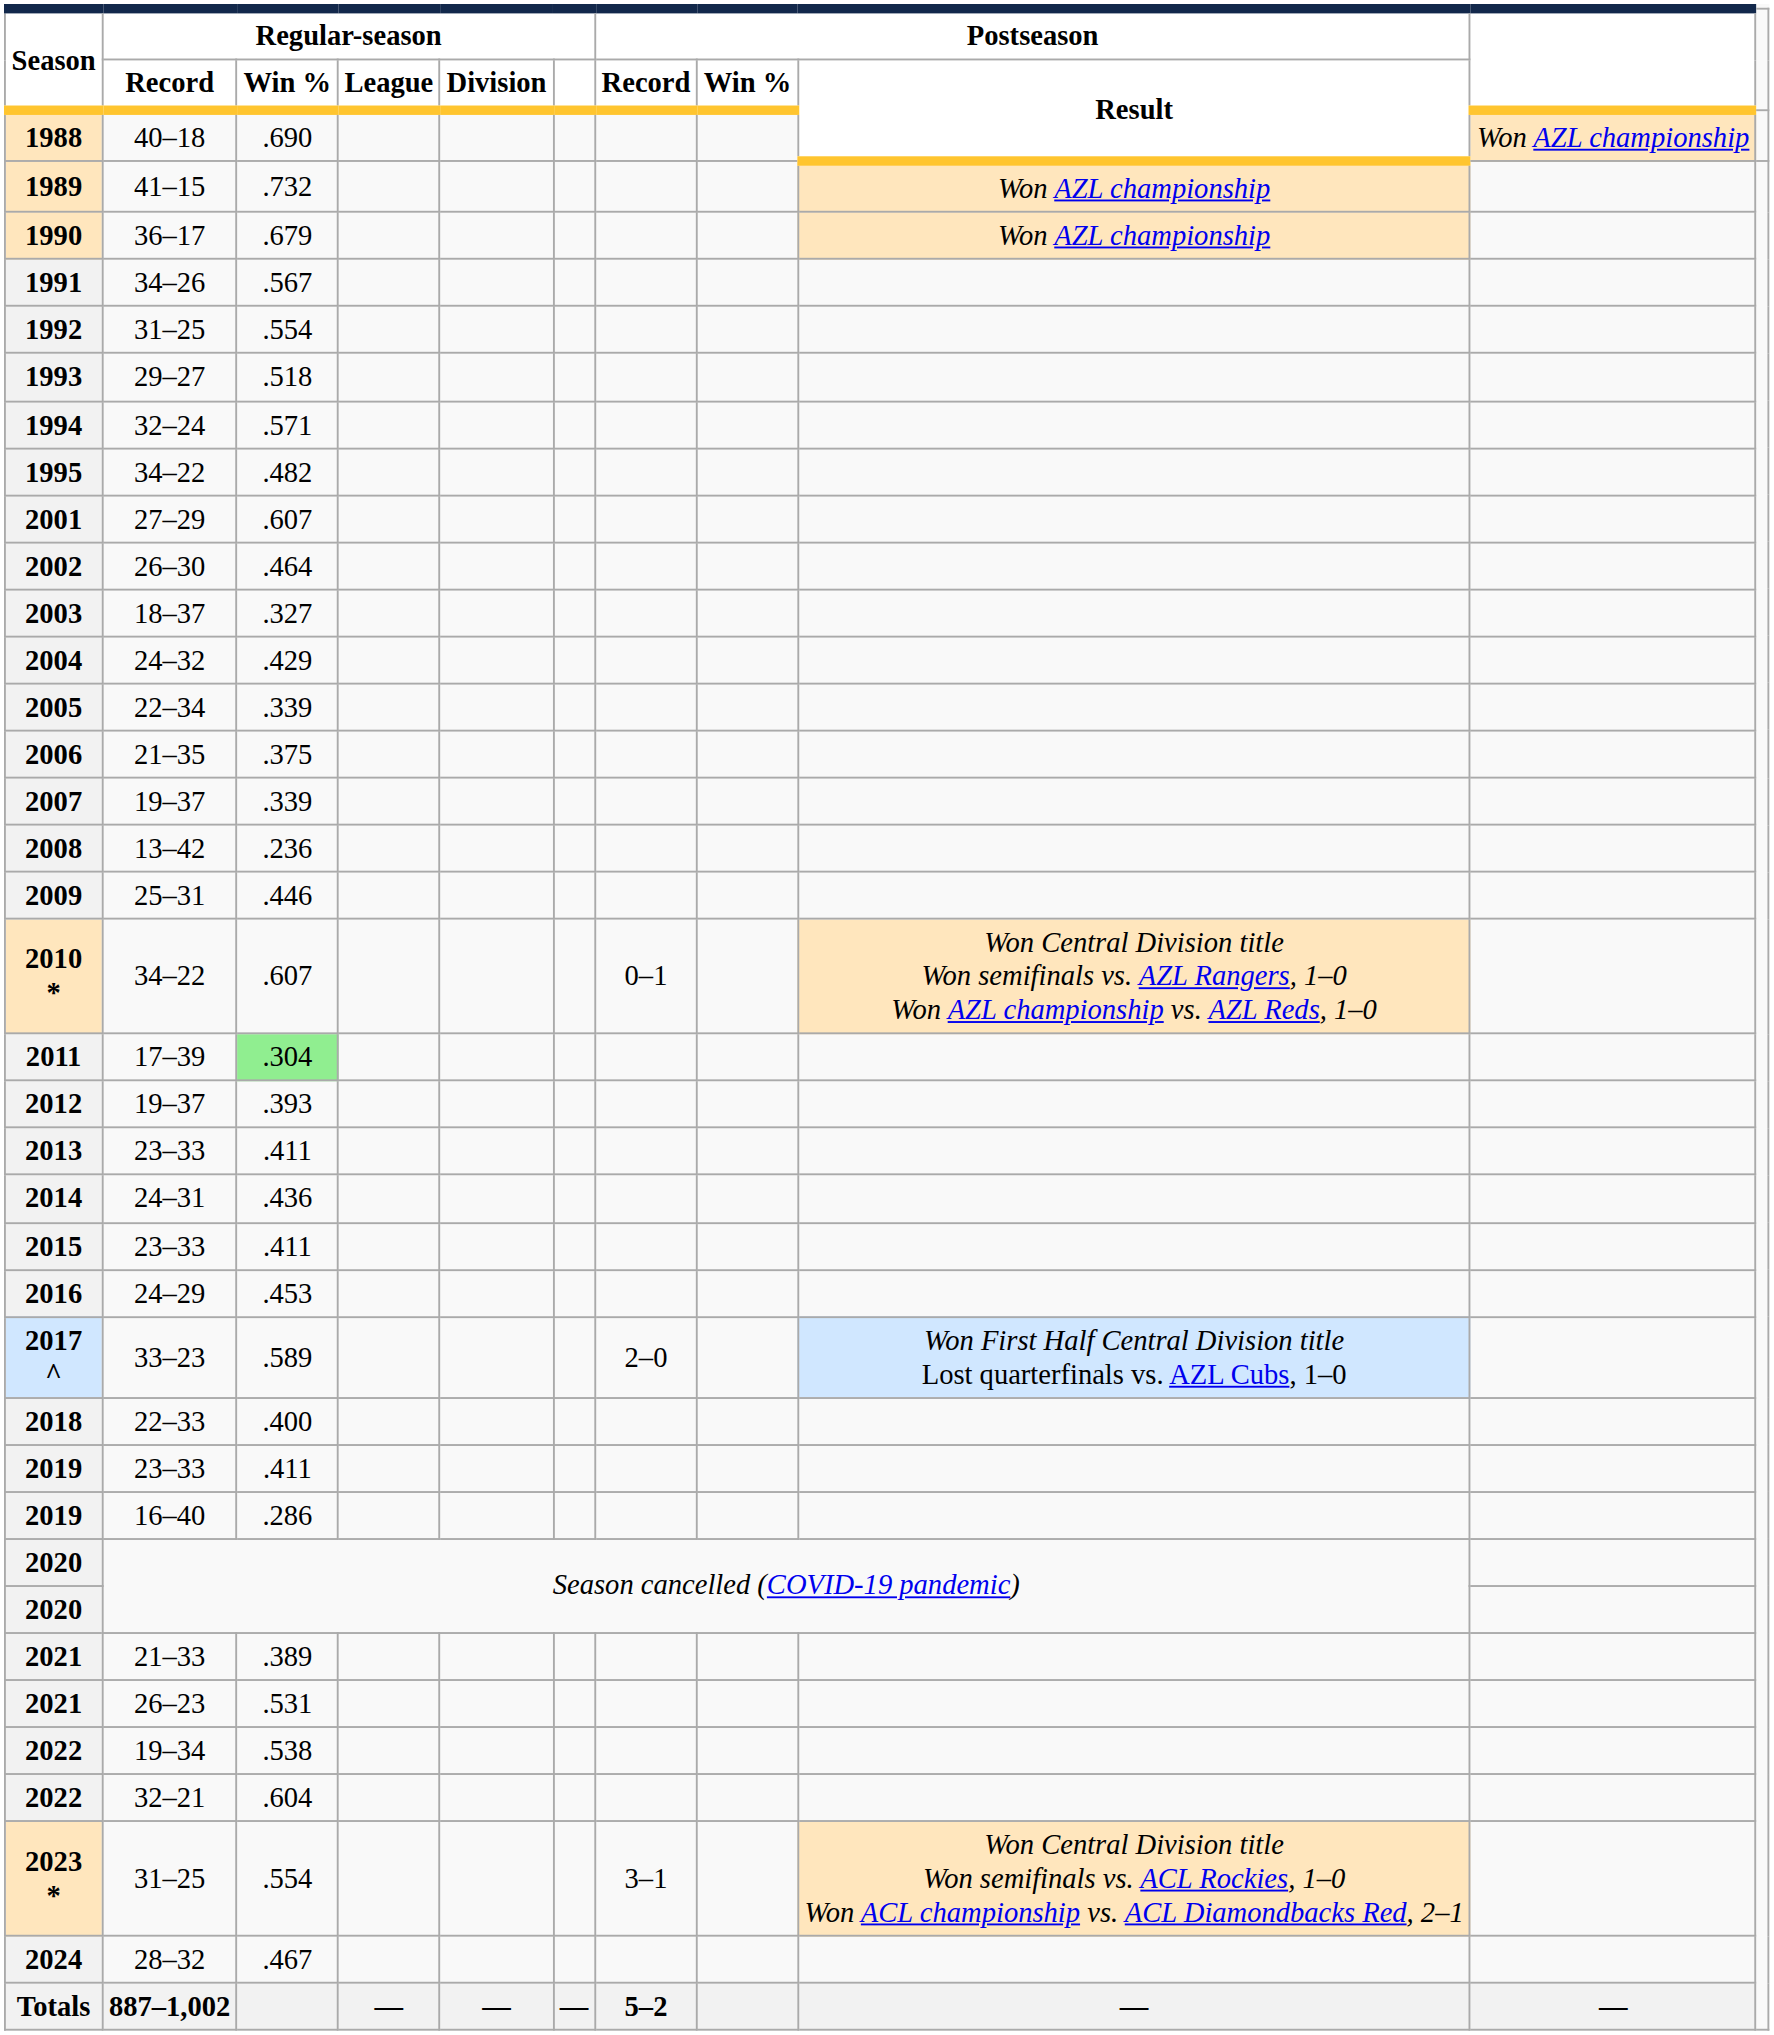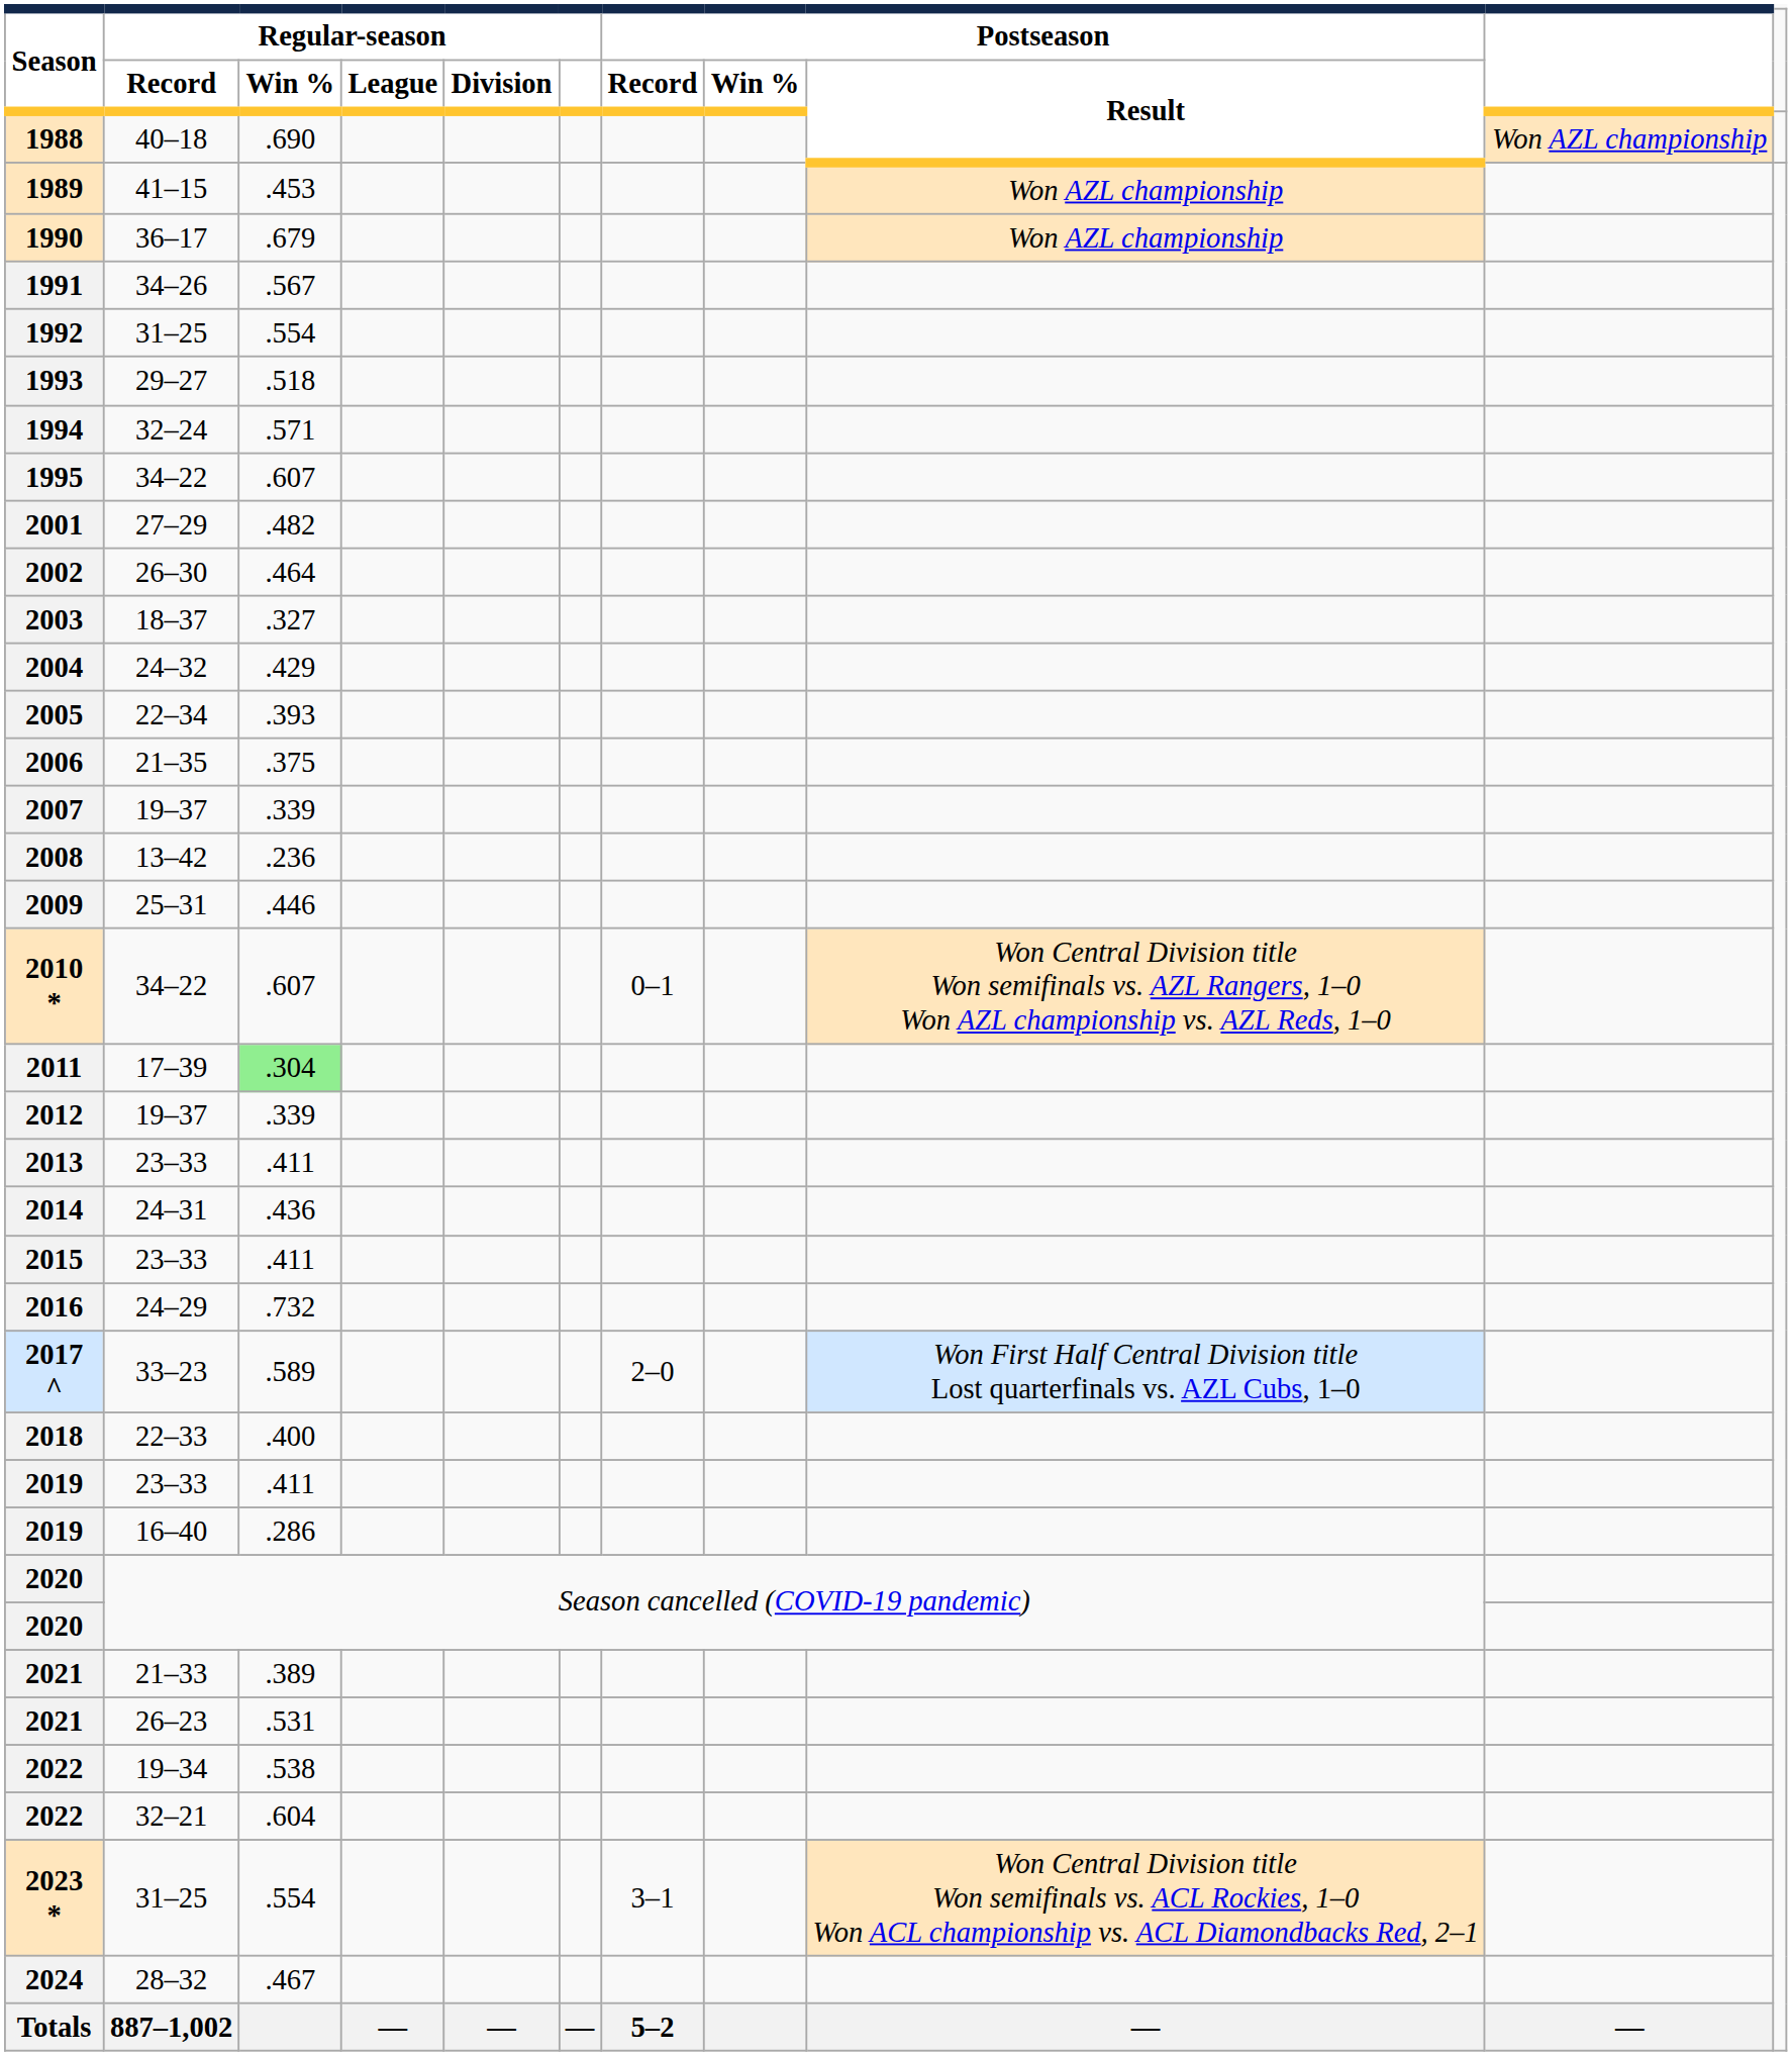1989 | Regular-season / Win %: .732 -> .453
1995 | Regular-season / Win %: .482 -> .607
2001 | Regular-season / Win %: .607 -> .482
2005 | Regular-season / Win %: .339 -> .393
2012 | Regular-season / Win %: .393 -> .339
2016 | Regular-season / Win %: .453 -> .732
